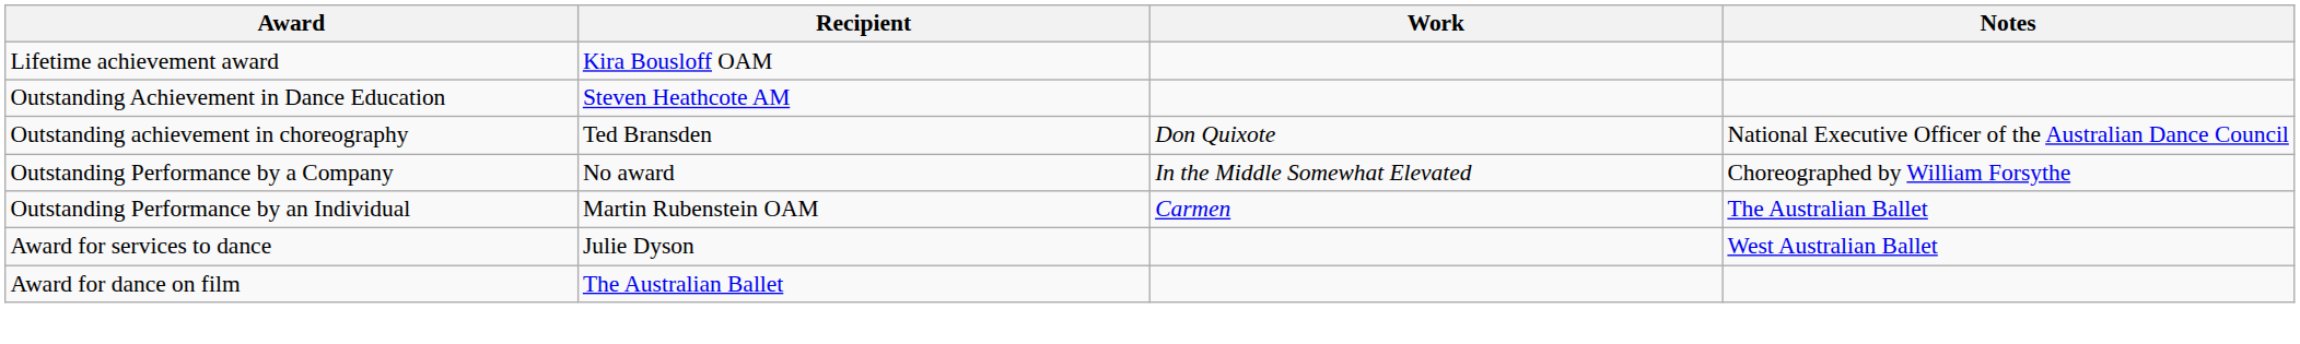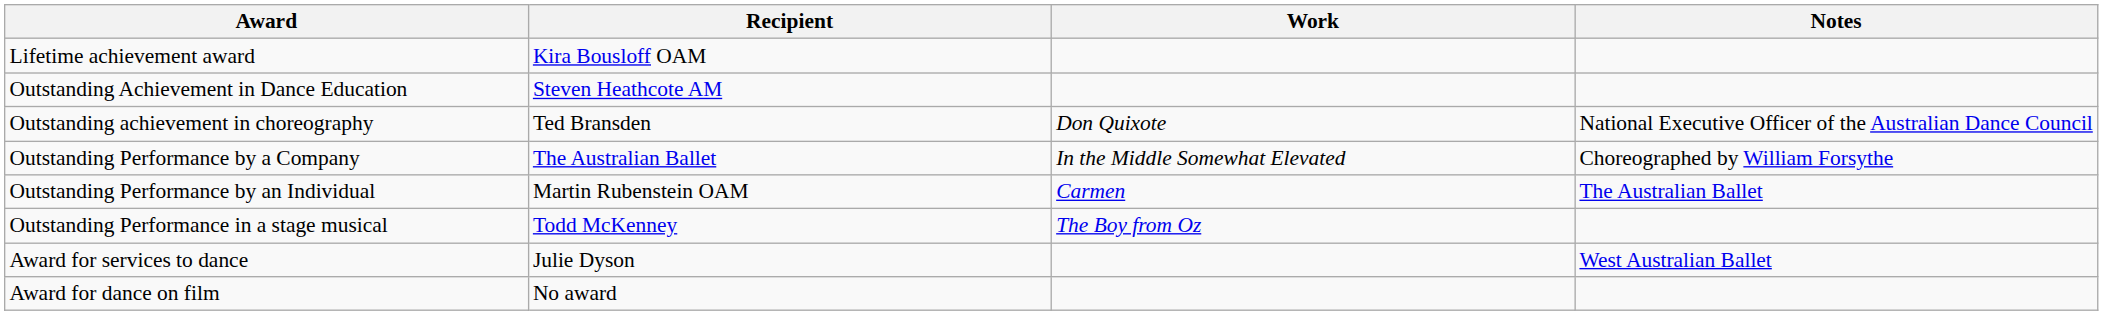Outstanding Performance by a Company | Recipient: No award -> The Australian Ballet
+ row: Outstanding Performance in a stage musical | Todd McKenney | The Boy from Oz
Award for dance on film | Recipient: The Australian Ballet -> No award
